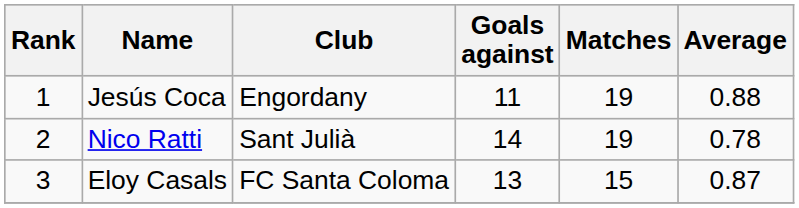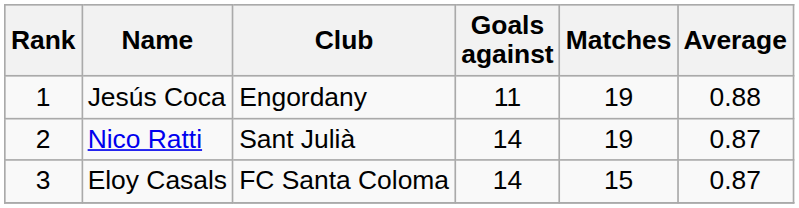Nico Ratti | Average: 0.78 -> 0.87
Eloy Casals | Goals against: 13 -> 14
